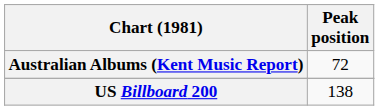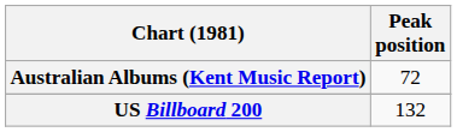US Billboard 200 | Peak position: 138 -> 132
